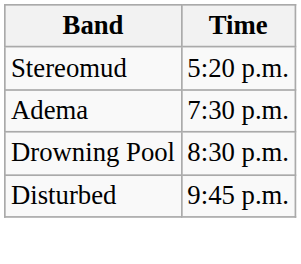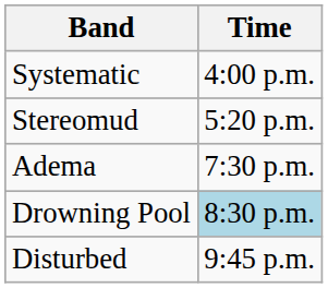+ row: Systematic | 4:00 p.m.
Drowning Pool | Time: no background -> lightblue background
